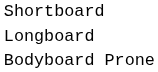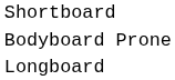rows swapped: Bodyboard Prone <-> Longboard
